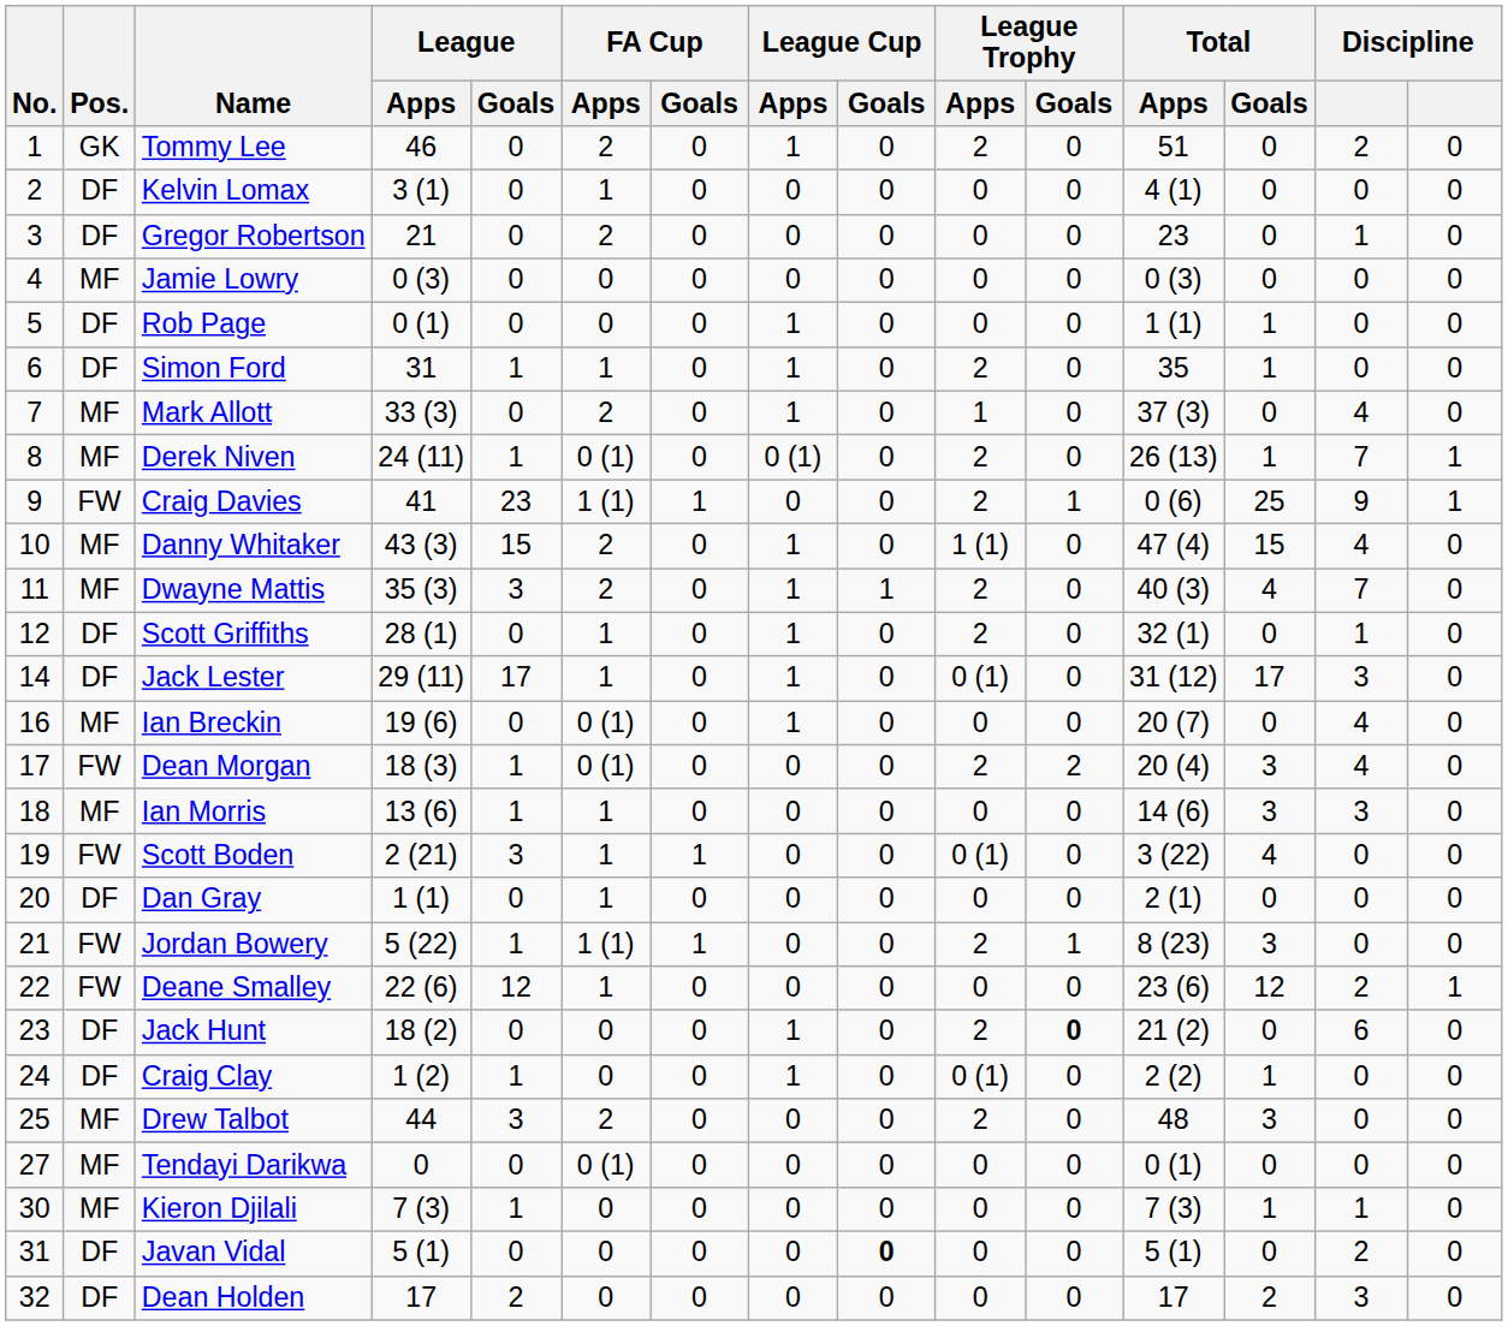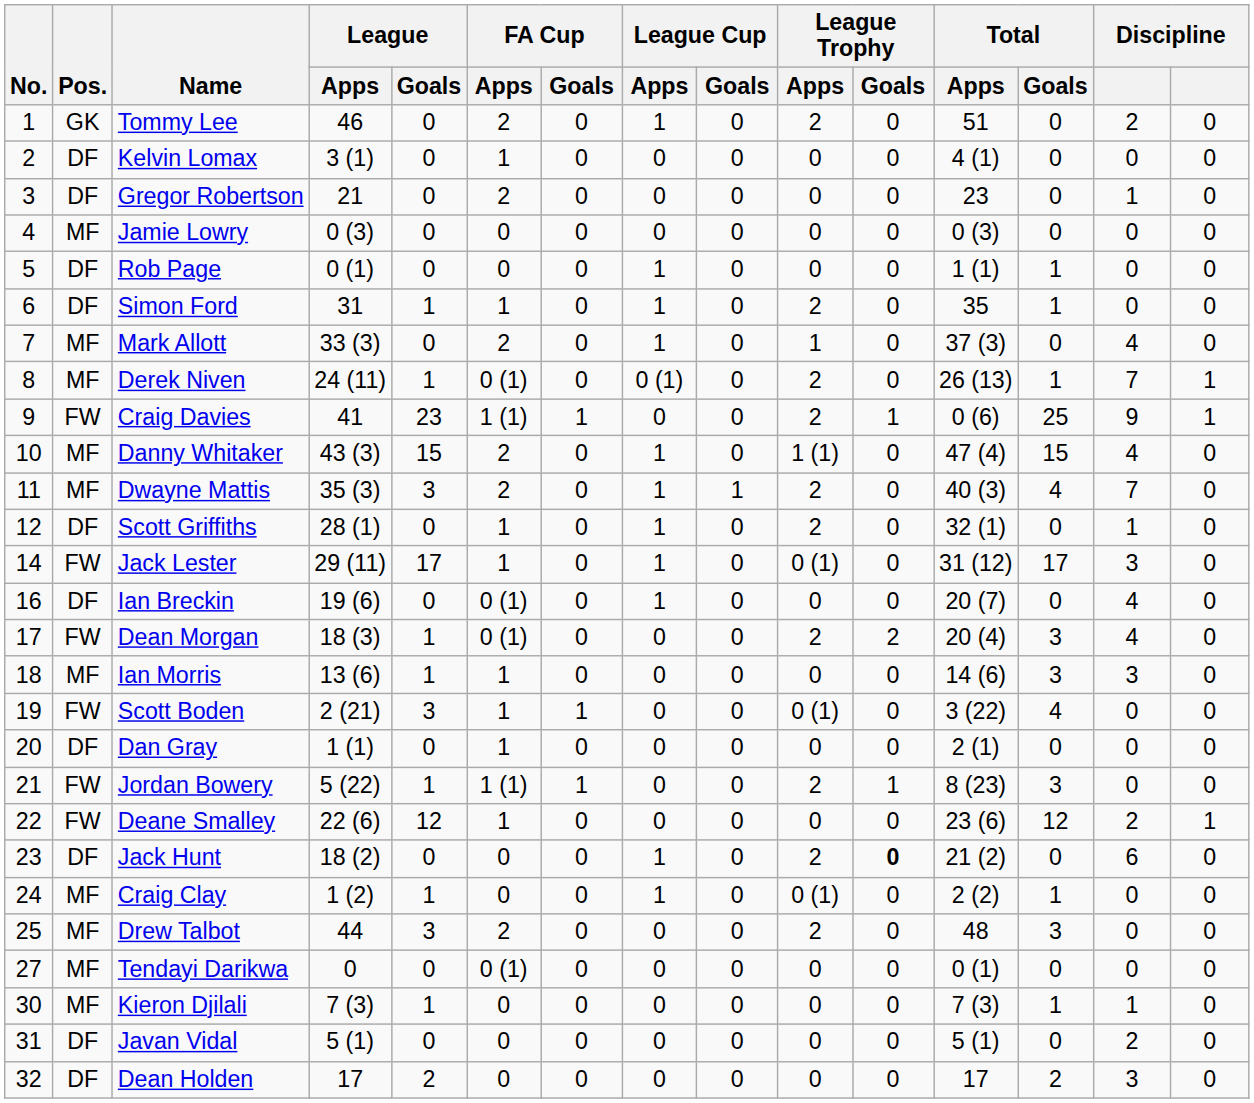Jack Lester | Pos.: DF -> FW
Ian Breckin | Pos.: MF -> DF
Craig Clay | Pos.: DF -> MF
Javan Vidal | League Cup / Goals: bold -> normal
